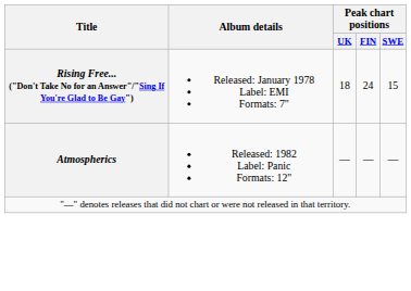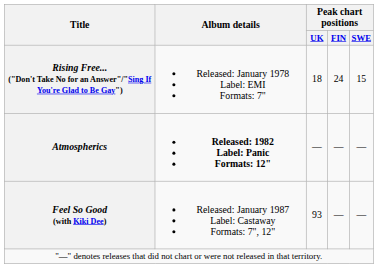Atmospherics | Album details: normal -> bold
+ row: Feel So Good (with Kiki Dee) | Released: January 1987 Label: Castaway Formats: 7", 12" | 93 | — | —
